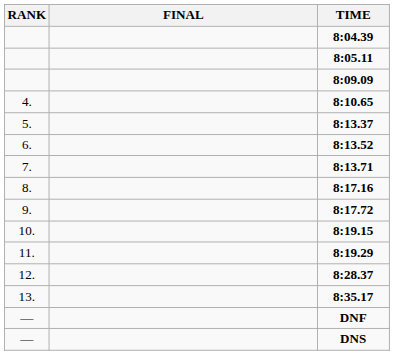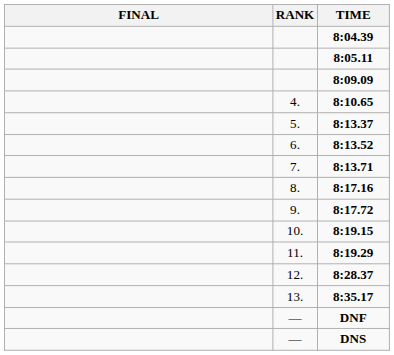columns swapped: RANK <-> FINAL
